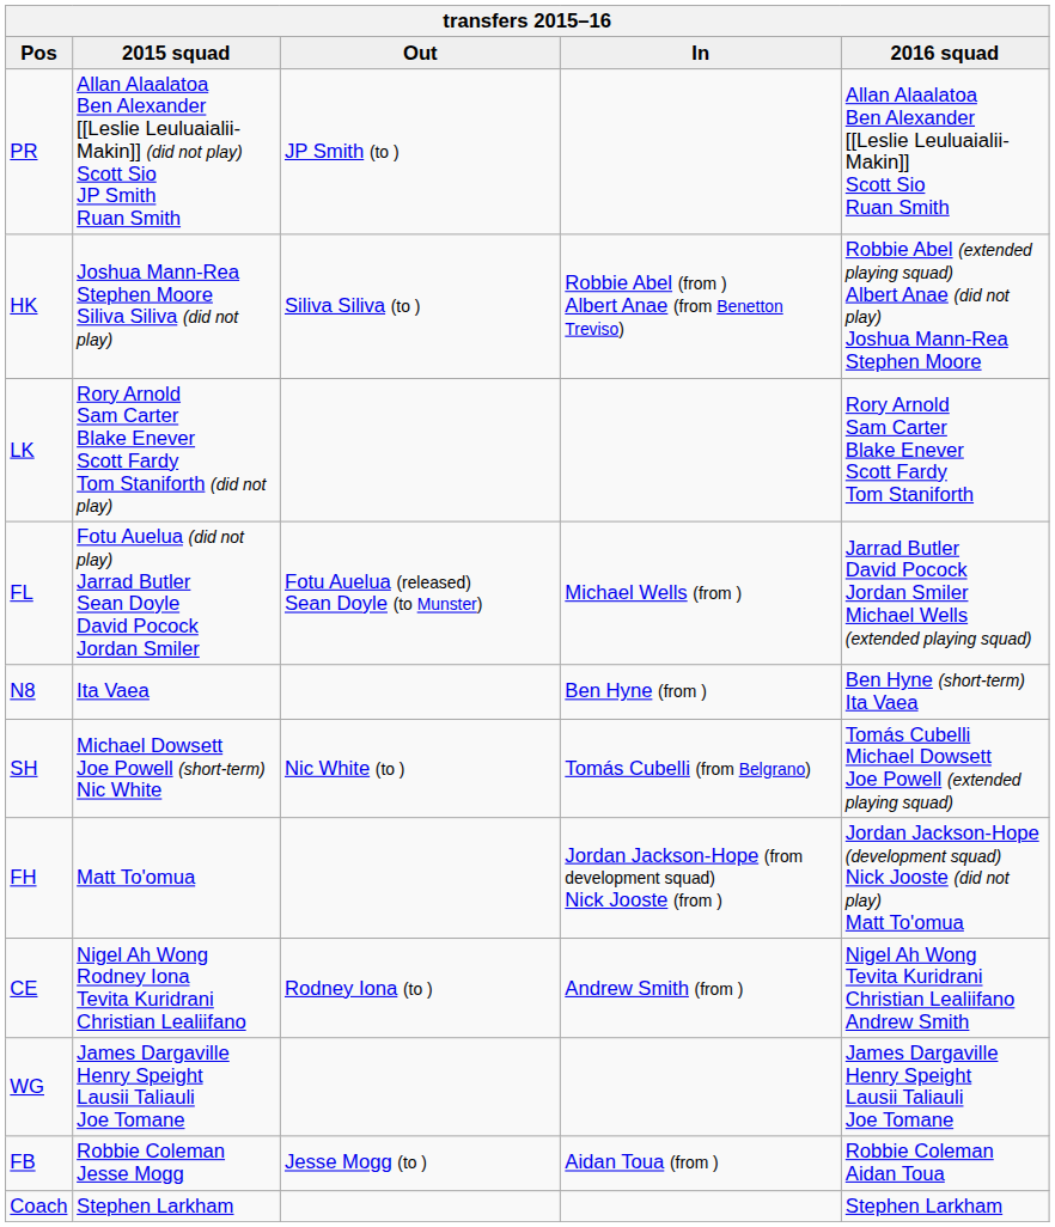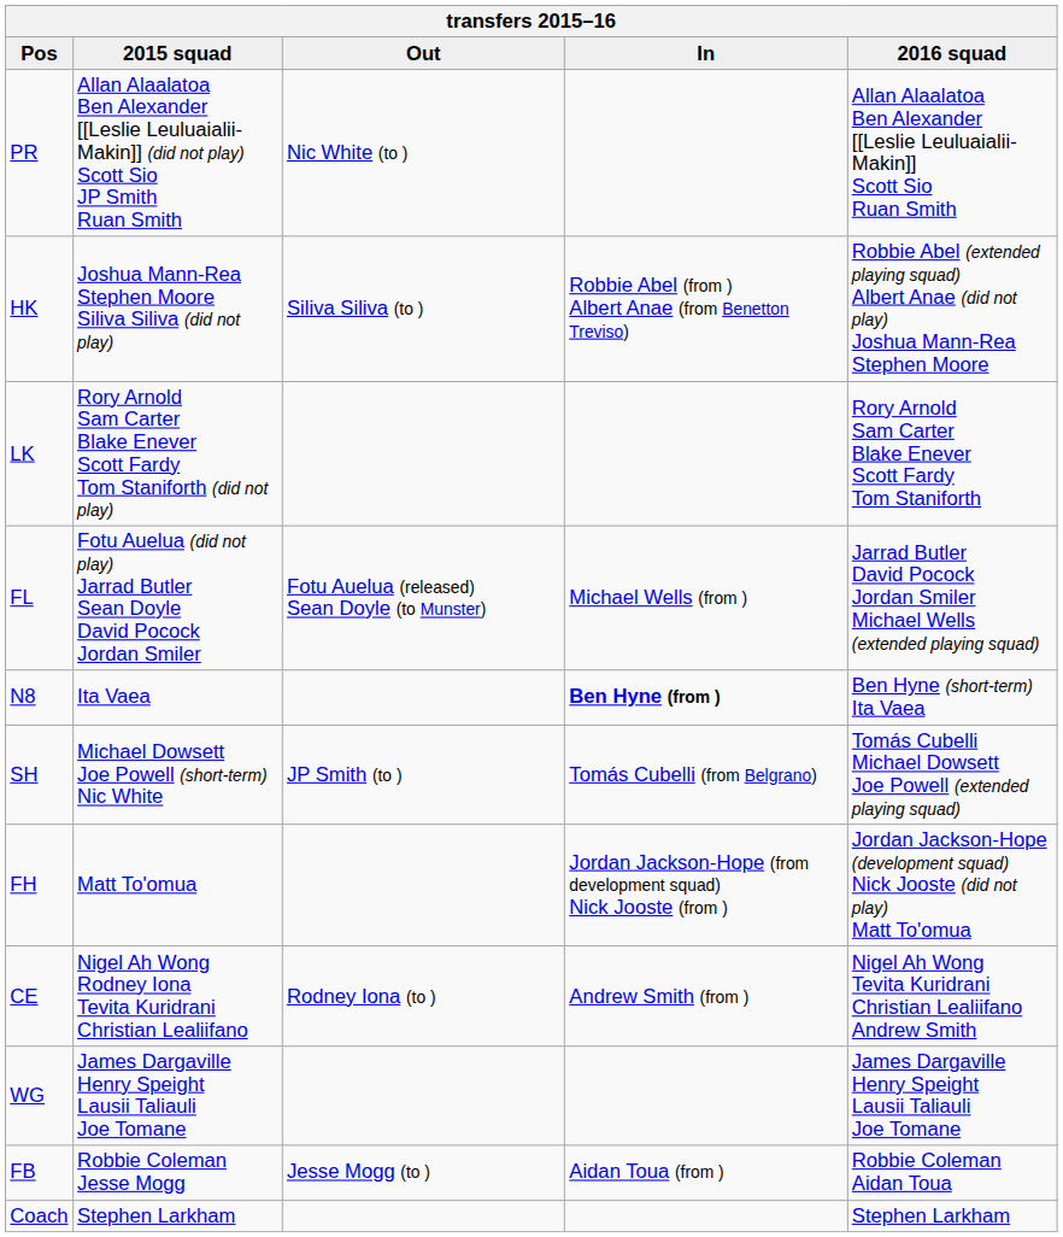PR | Out: JP Smith (to ) -> Nic White (to )
N8 | In: normal -> bold
SH | Out: Nic White (to ) -> JP Smith (to )
